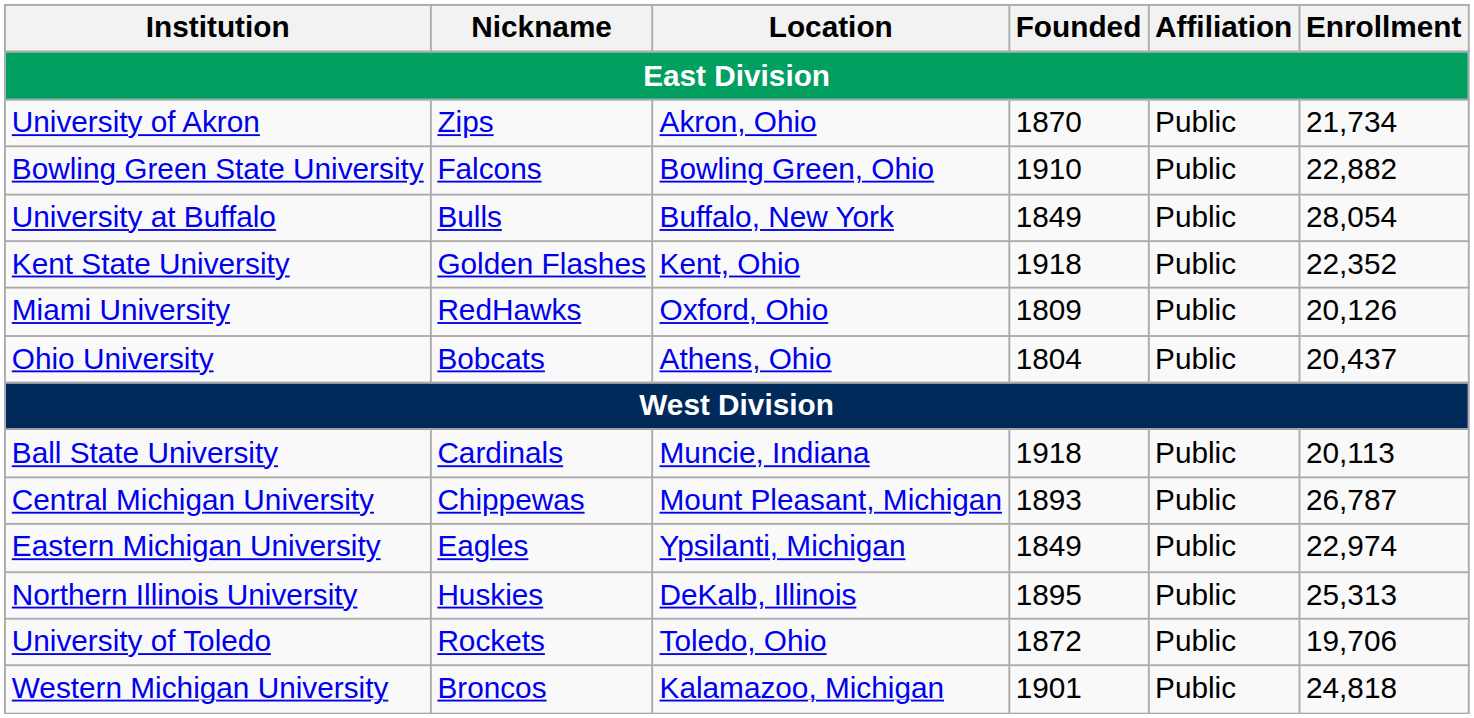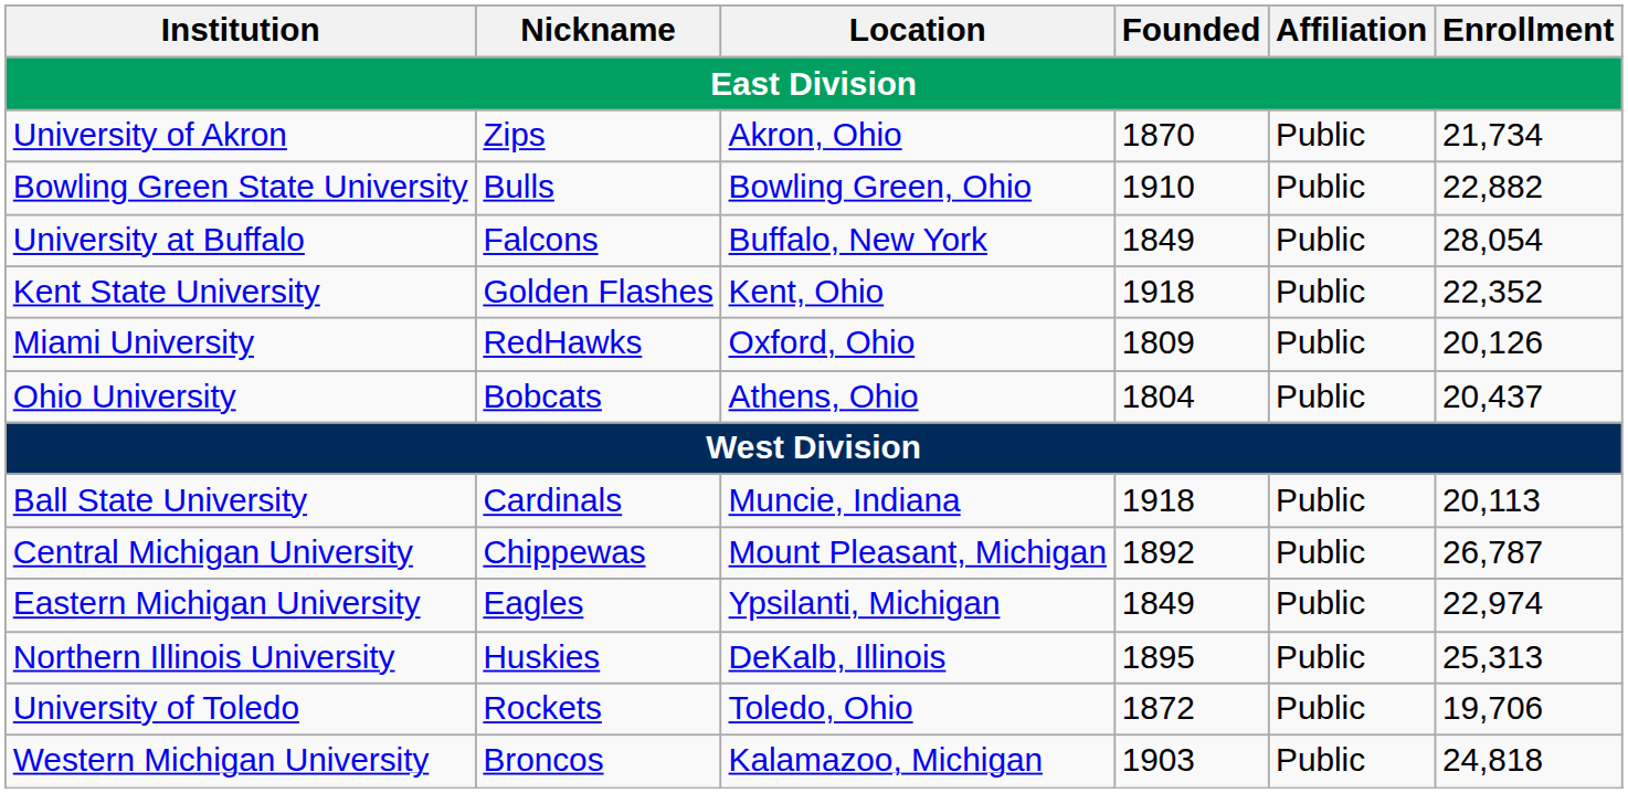Bowling Green State University | Nickname: Falcons -> Bulls
University at Buffalo | Nickname: Bulls -> Falcons
Central Michigan University | Founded: 1893 -> 1892
Western Michigan University | Founded: 1901 -> 1903
